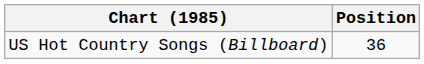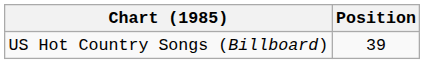US Hot Country Songs (Billboard) | Position: 36 -> 39
